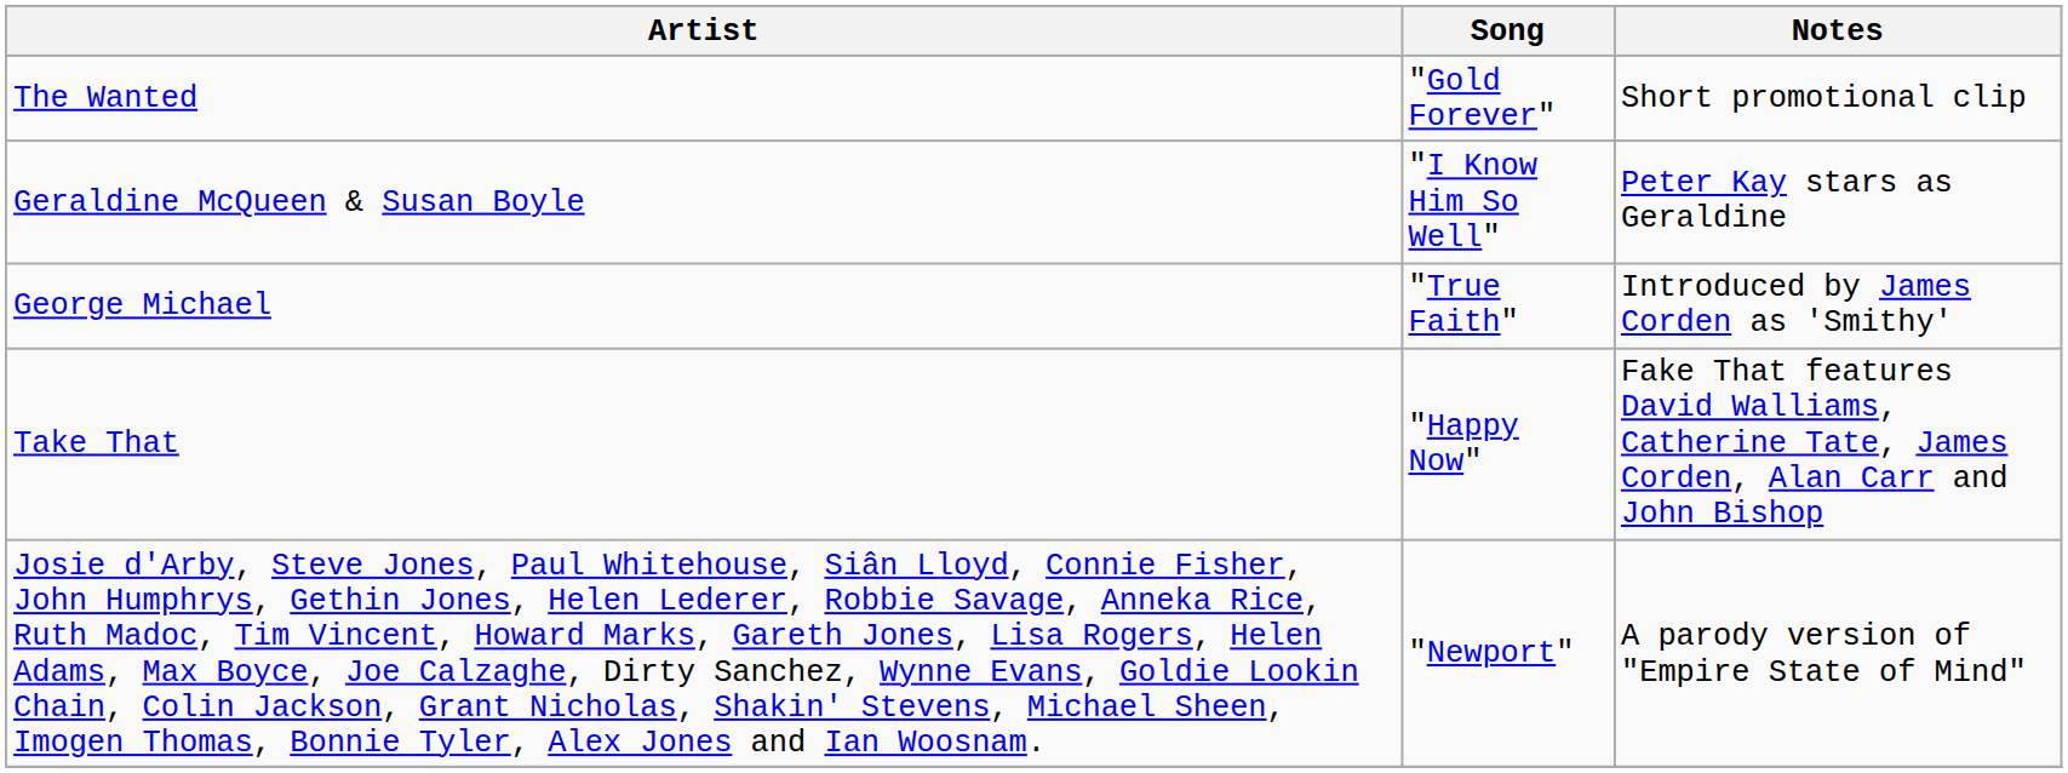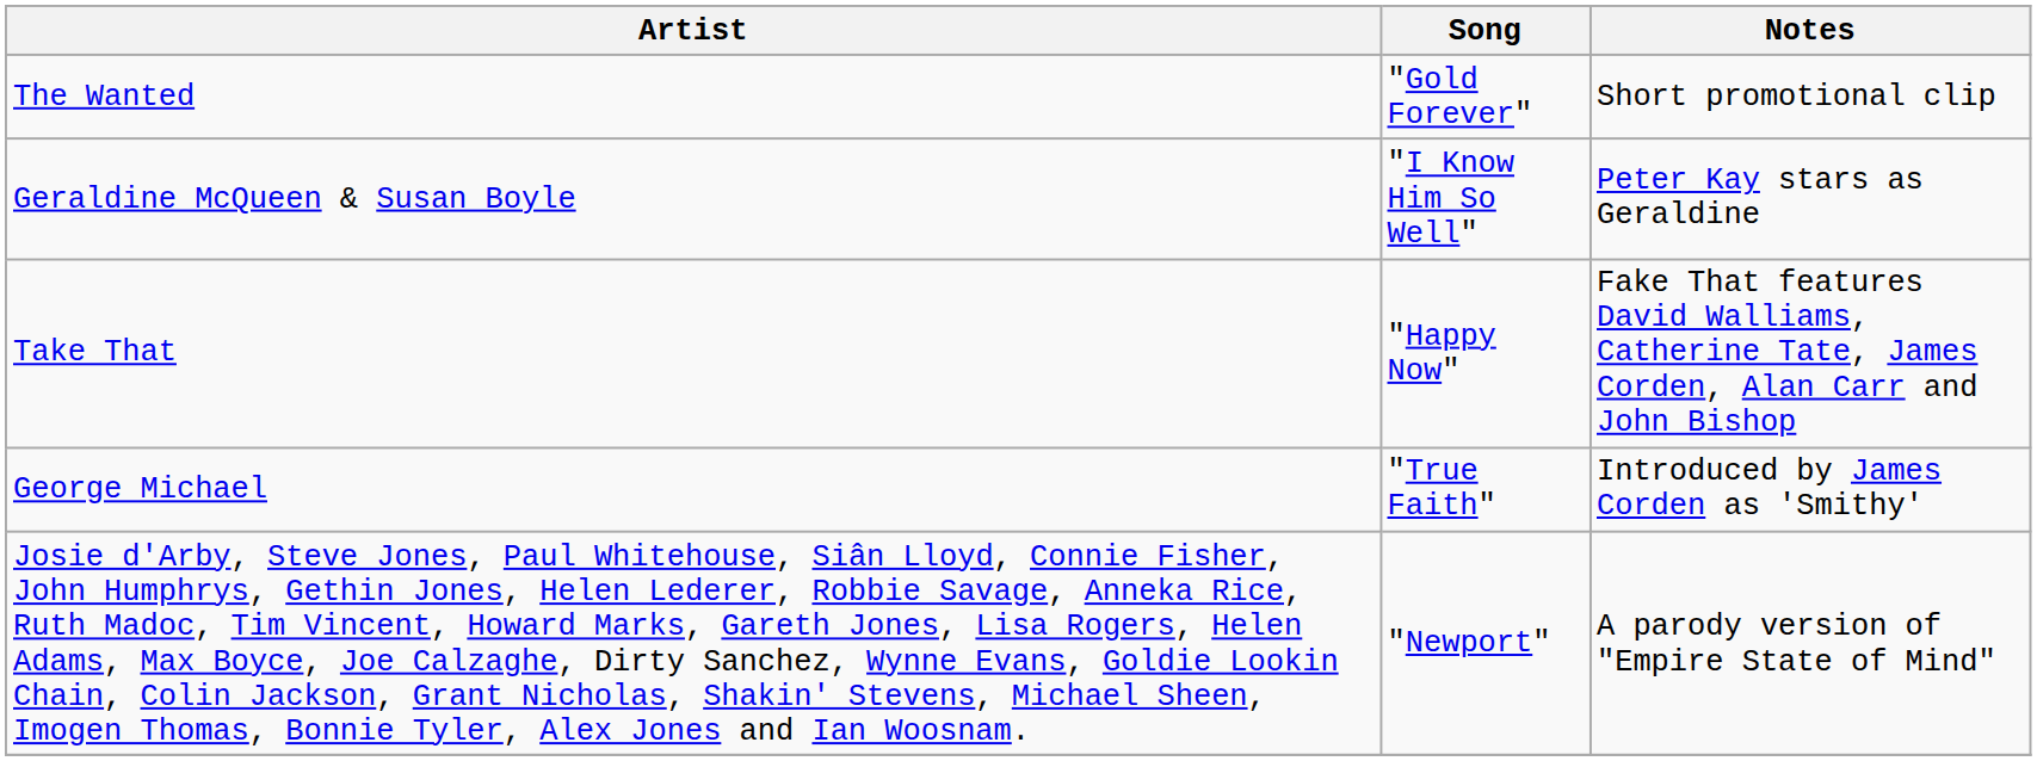rows swapped: Take That <-> George Michael
